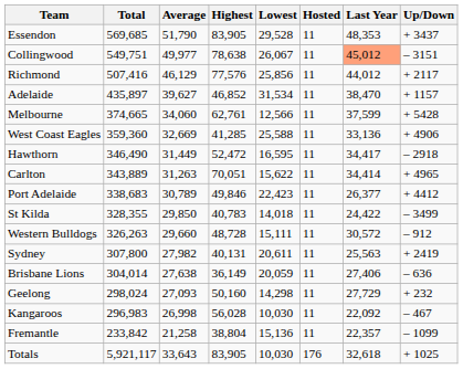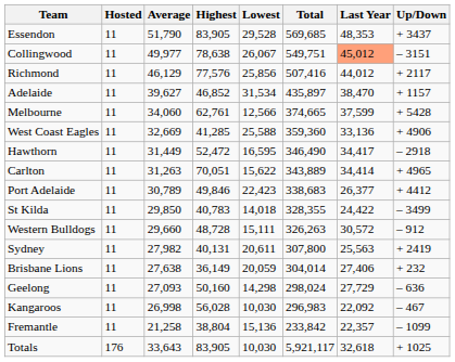columns swapped: Hosted <-> Total
Brisbane Lions | Up/Down: – 636 -> + 232
Geelong | Up/Down: + 232 -> – 636
